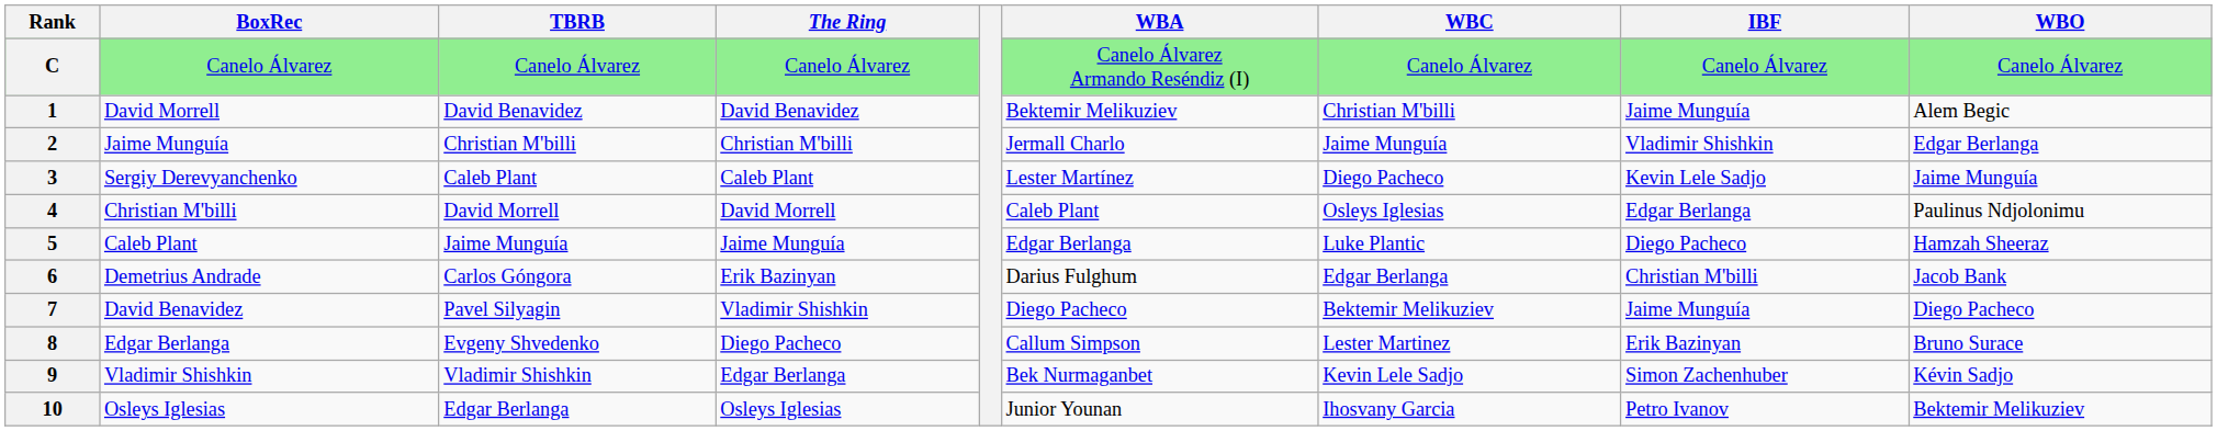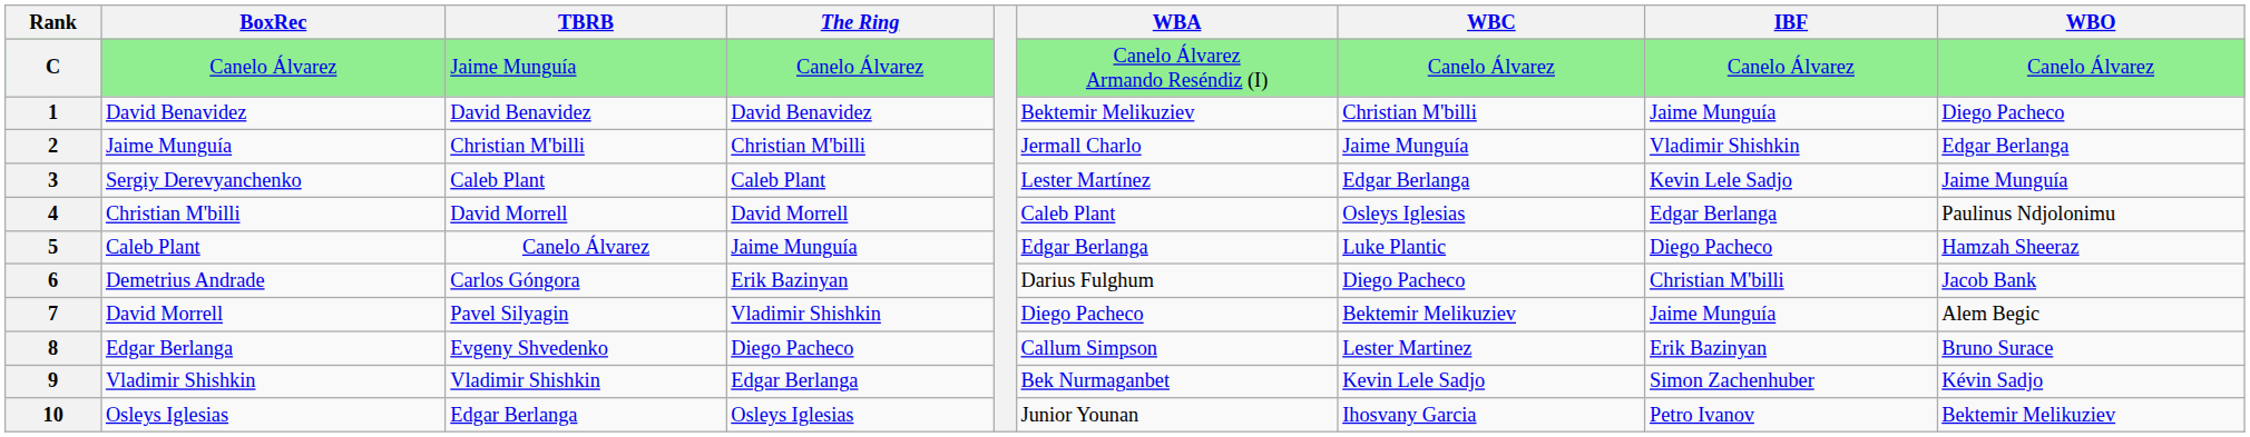C | TBRB: Canelo Álvarez -> Jaime Munguía
1 | BoxRec: David Morrell -> David Benavidez
1 | WBO: Alem Begic -> Diego Pacheco
3 | WBC: Diego Pacheco -> Edgar Berlanga
5 | TBRB: Jaime Munguía -> Canelo Álvarez
6 | WBC: Edgar Berlanga -> Diego Pacheco
7 | BoxRec: David Benavidez -> David Morrell
7 | WBO: Diego Pacheco -> Alem Begic
